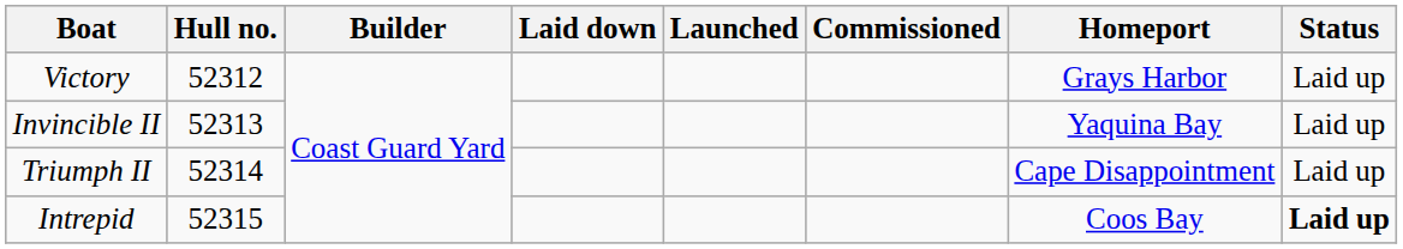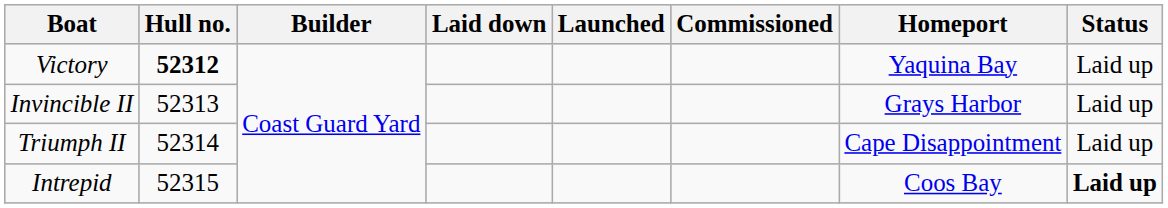Victory | Hull no.: normal -> bold
Victory | Homeport: Grays Harbor -> Yaquina Bay
Invincible II | Homeport: Yaquina Bay -> Grays Harbor
